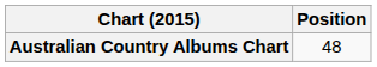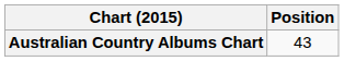Australian Country Albums Chart | Position: 48 -> 43
